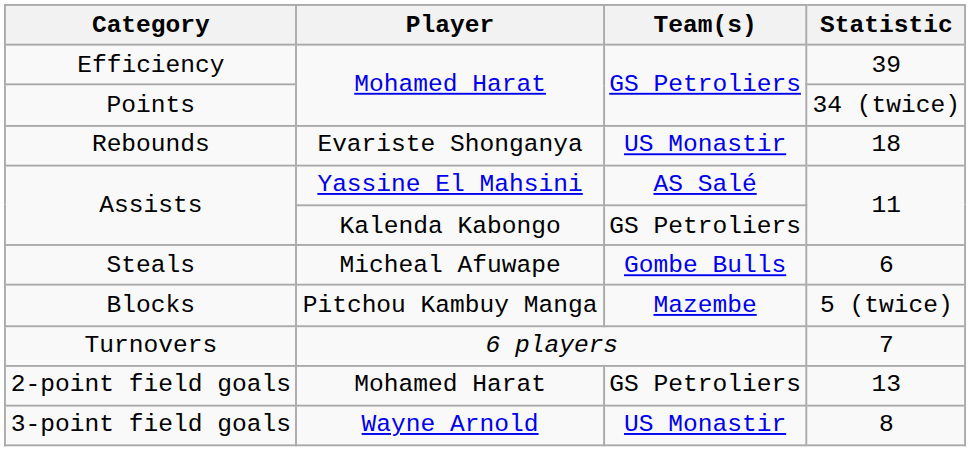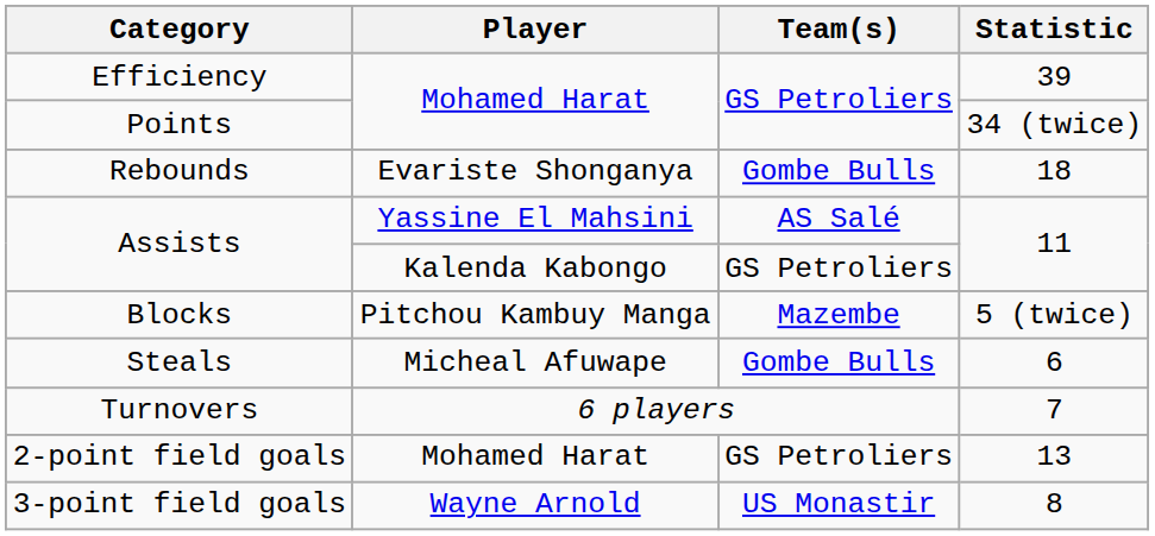Rebounds | Team(s): US Monastir -> Gombe Bulls
rows swapped: Steals <-> Blocks
